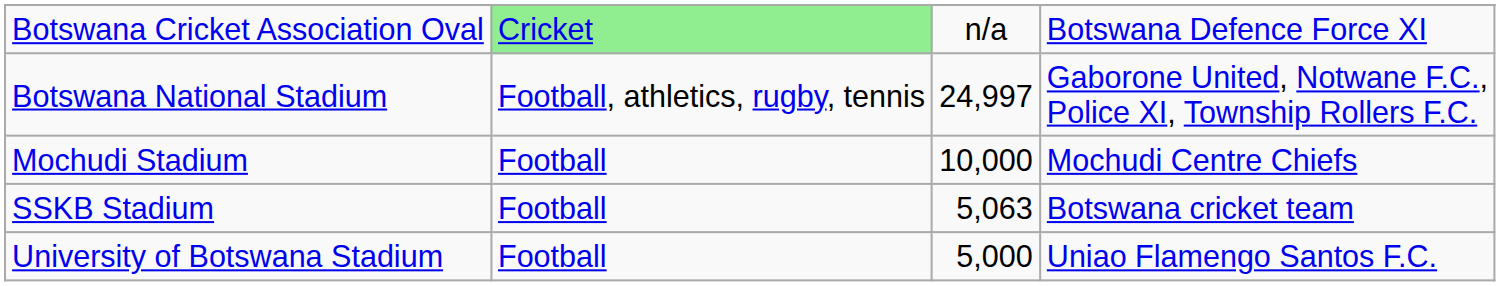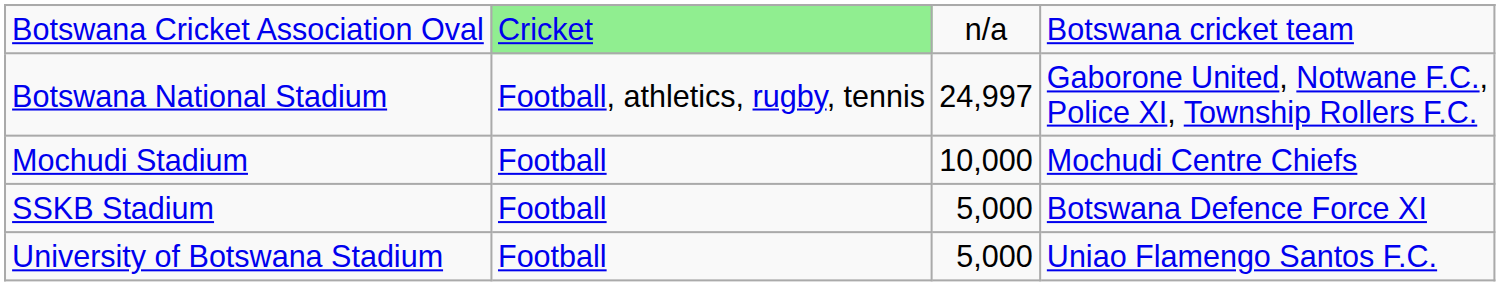Botswana Cricket Association Oval | column 4: Botswana Defence Force XI -> Botswana cricket team
SSKB Stadium | column 3: 5,063 -> 5,000
SSKB Stadium | column 4: Botswana cricket team -> Botswana Defence Force XI
